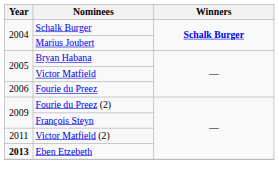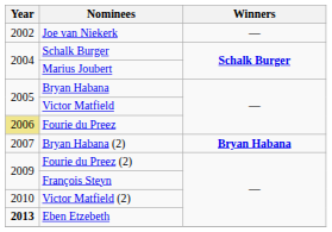+ row: 2002 | Joe van Niekerk | —
Fourie du Preez | Year: no background -> khaki background
+ row: 2007 | Bryan Habana (2) | Bryan Habana
Victor Matfield (2) | Year: 2011 -> 2010
